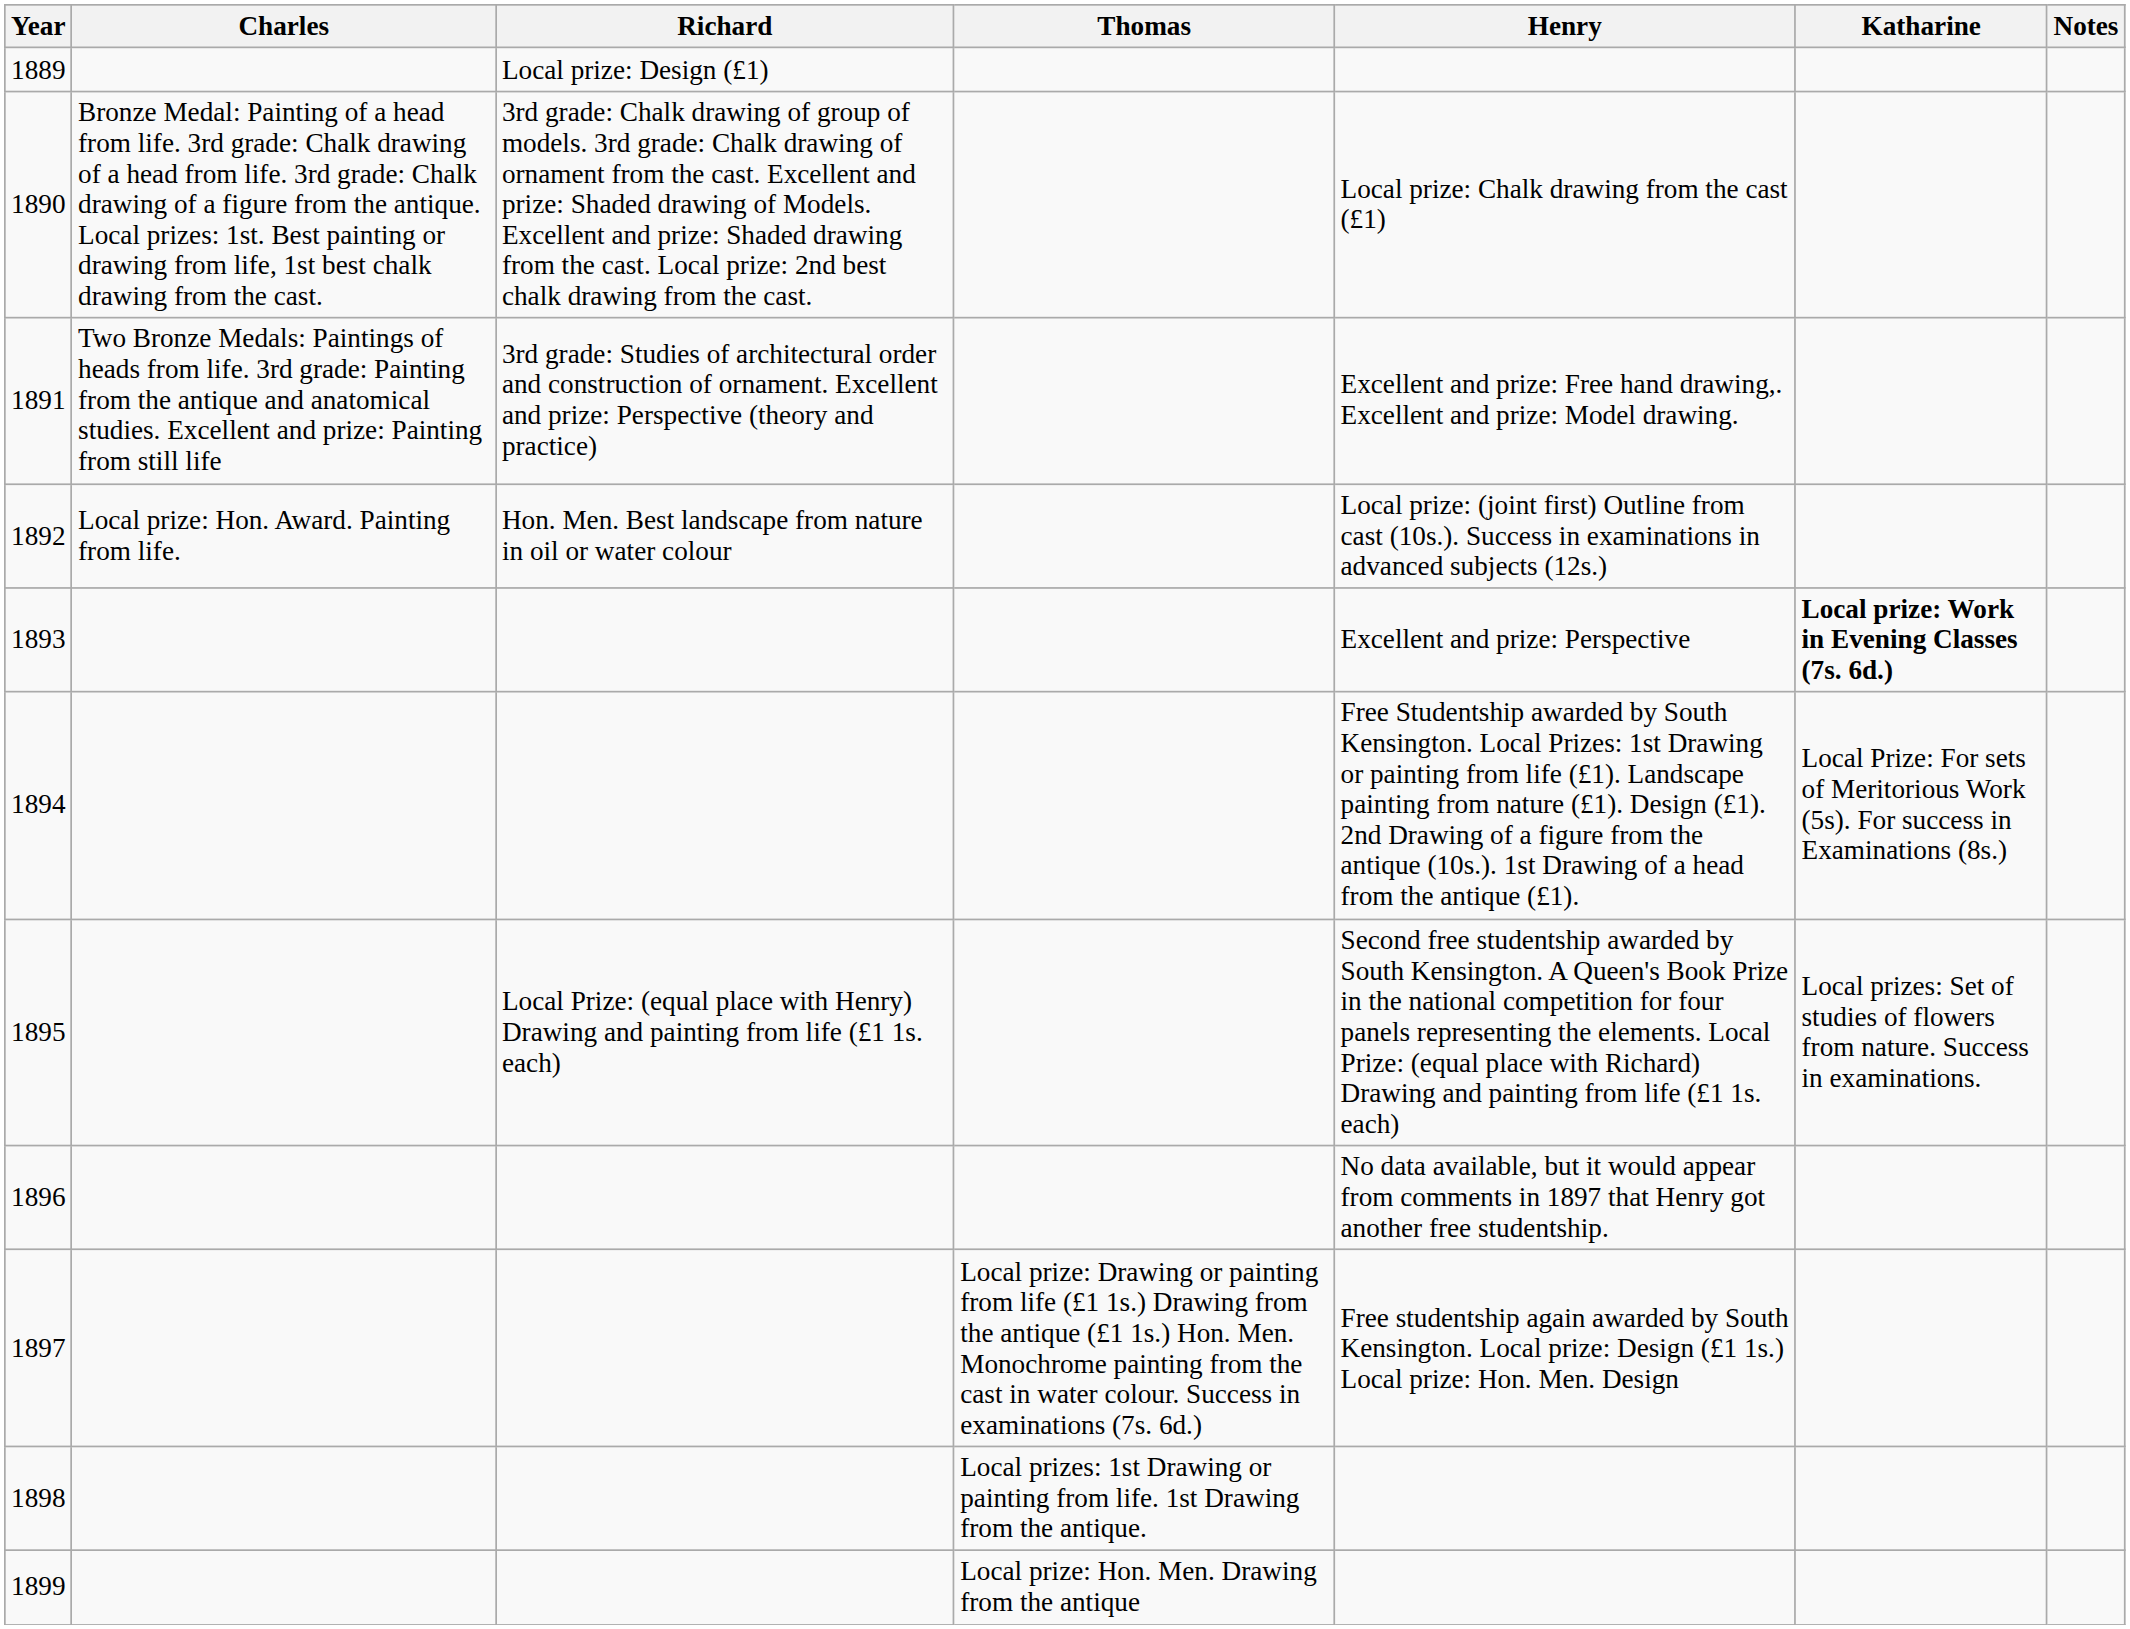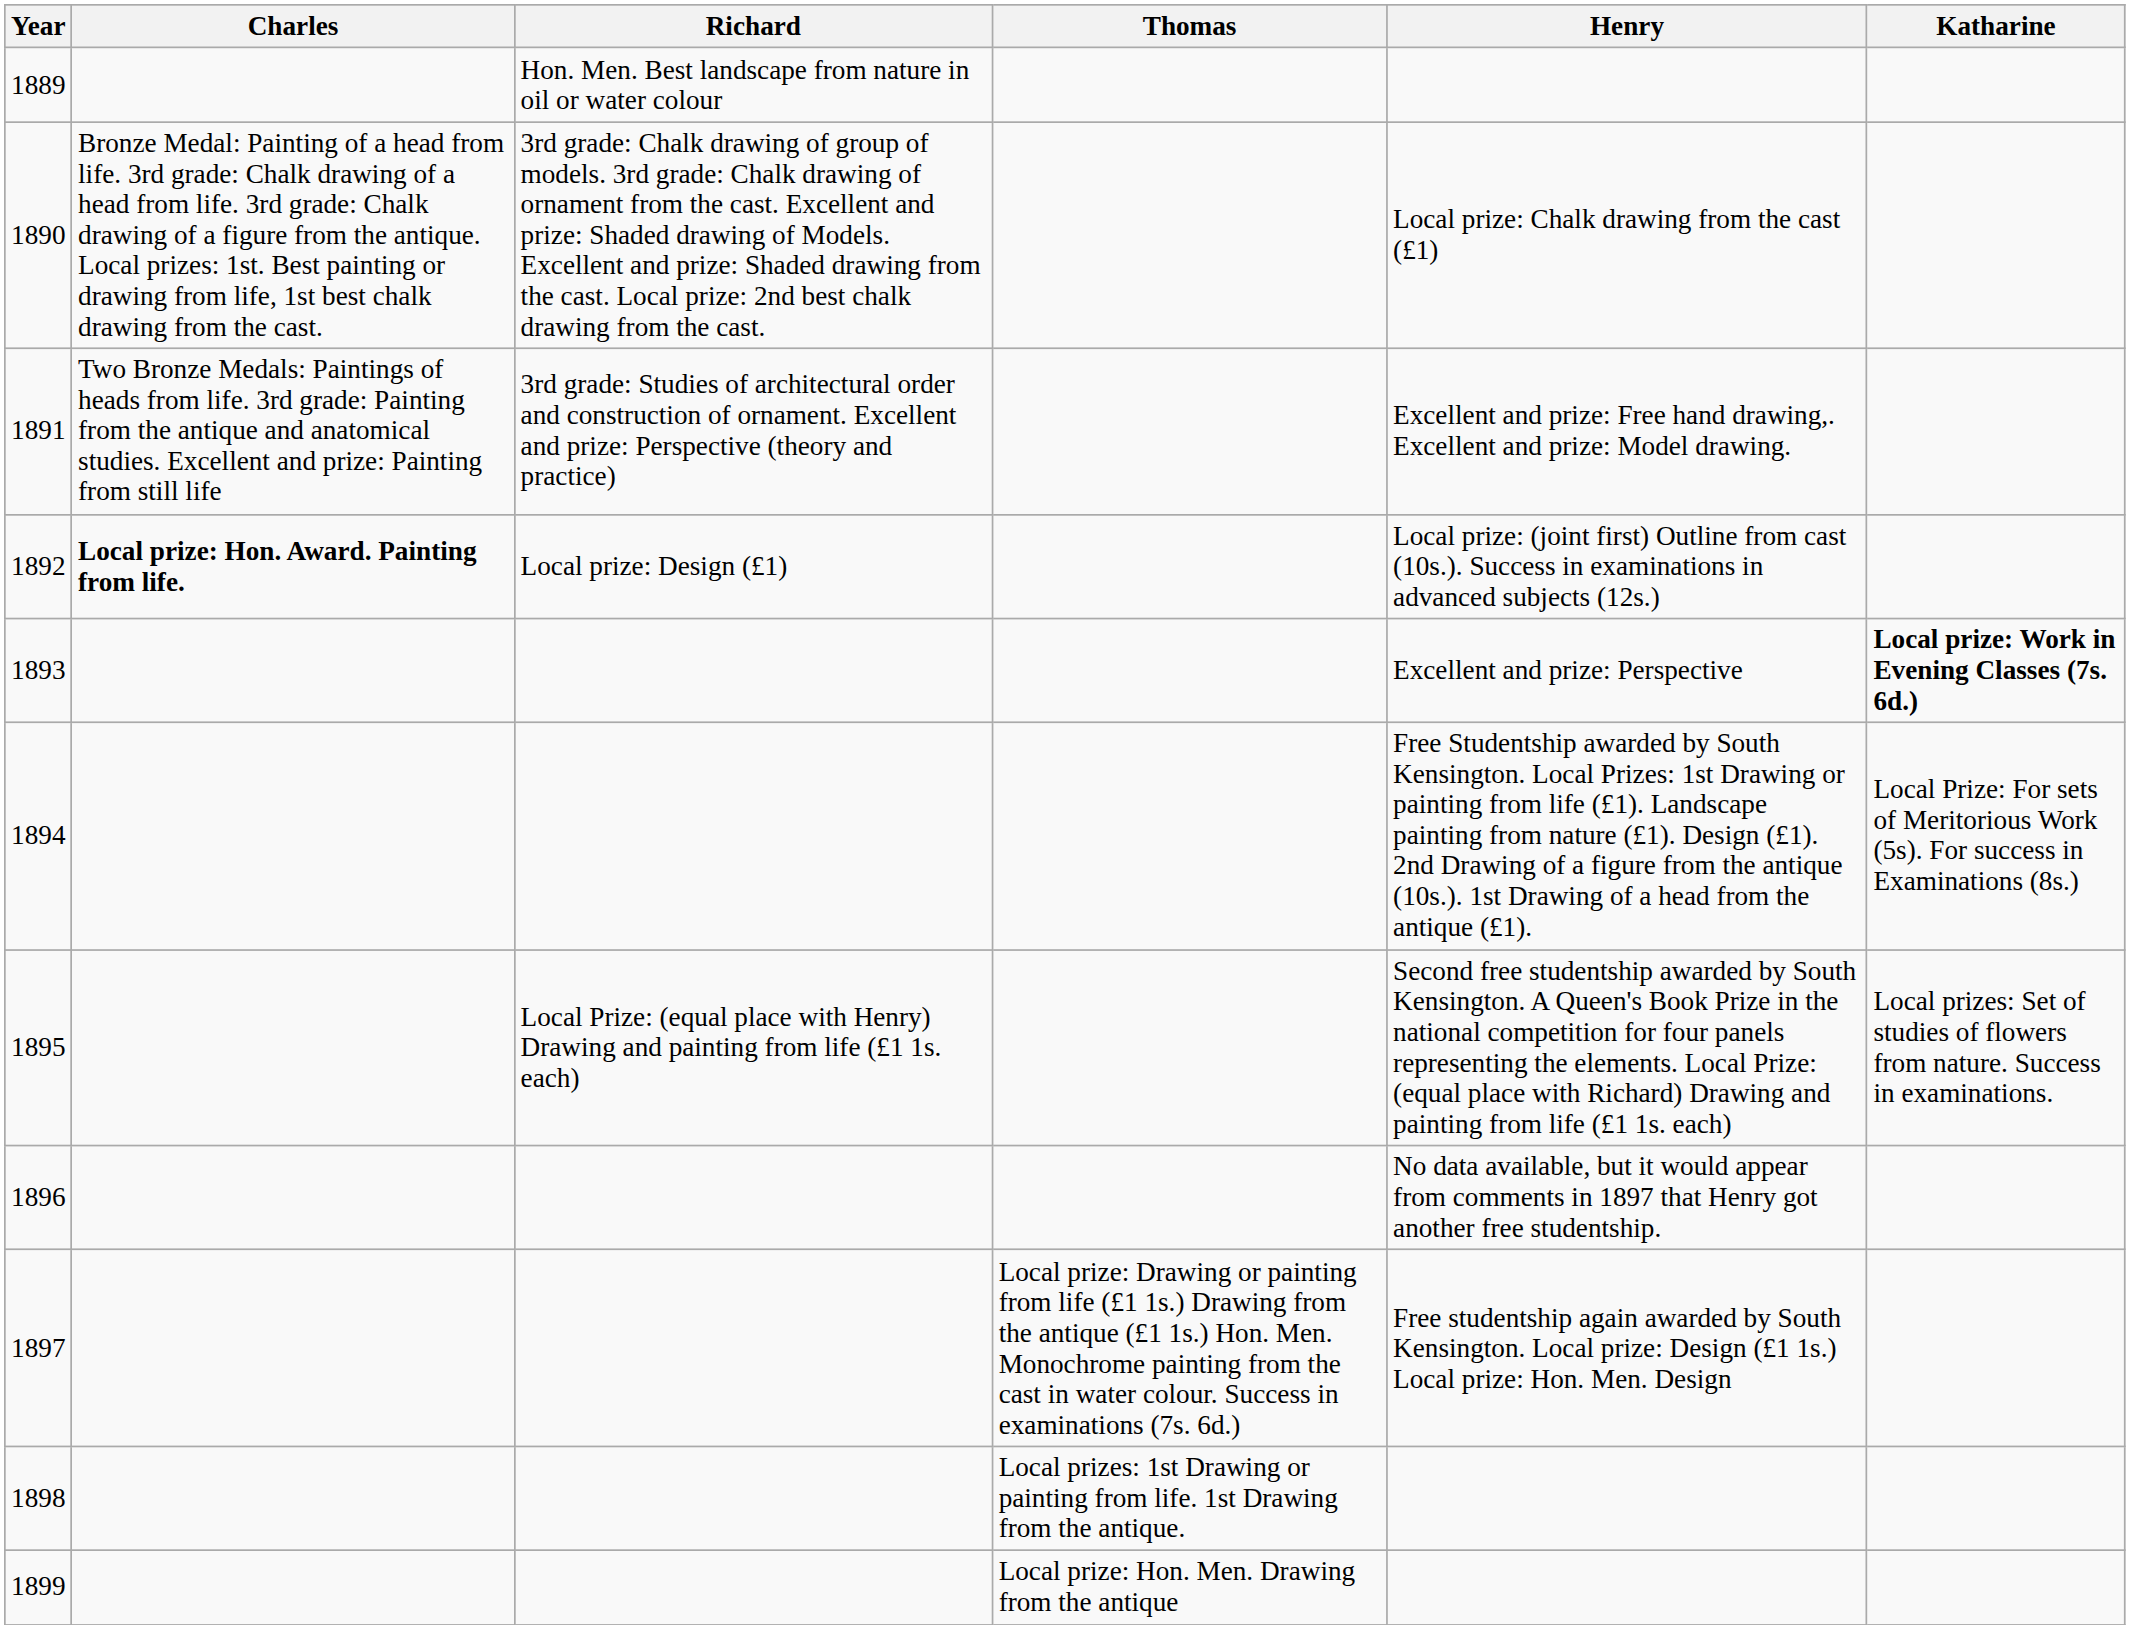- column: Notes
1889 | Richard: Local prize: Design (£1) -> Hon. Men. Best landscape from nature in oil or water colour
1892 | Charles: normal -> bold
1892 | Richard: Hon. Men. Best landscape from nature in oil or water colour -> Local prize: Design (£1)
